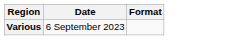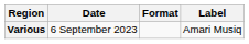+ column: Label | Amari Musiq
